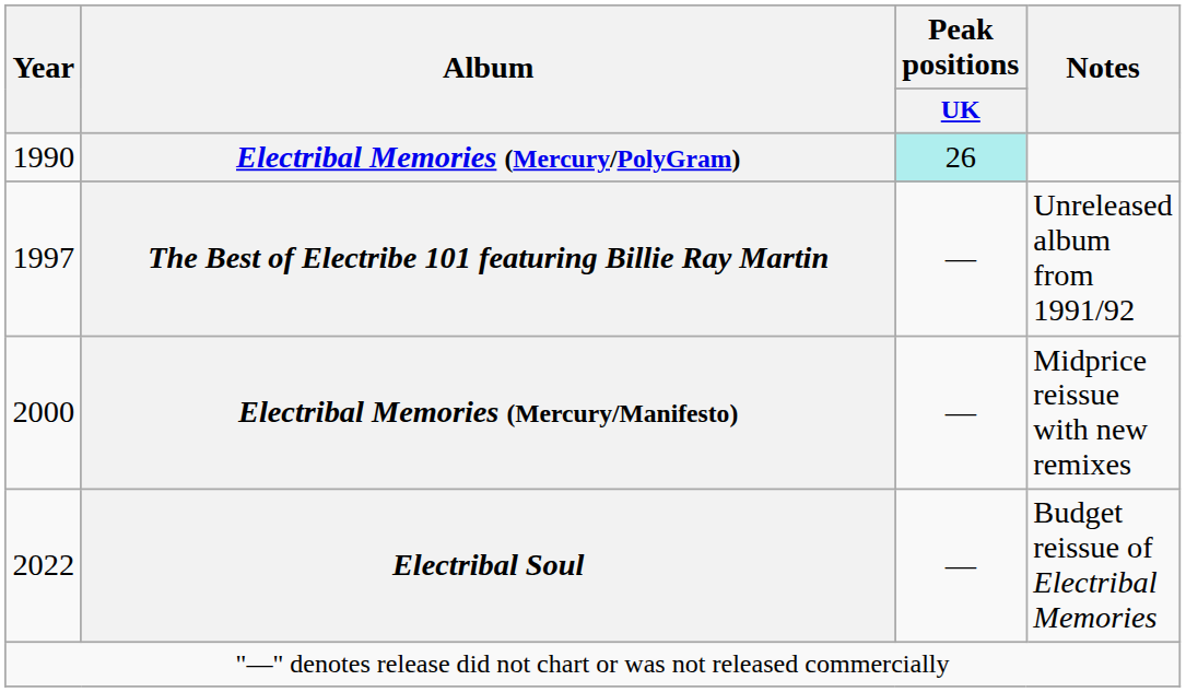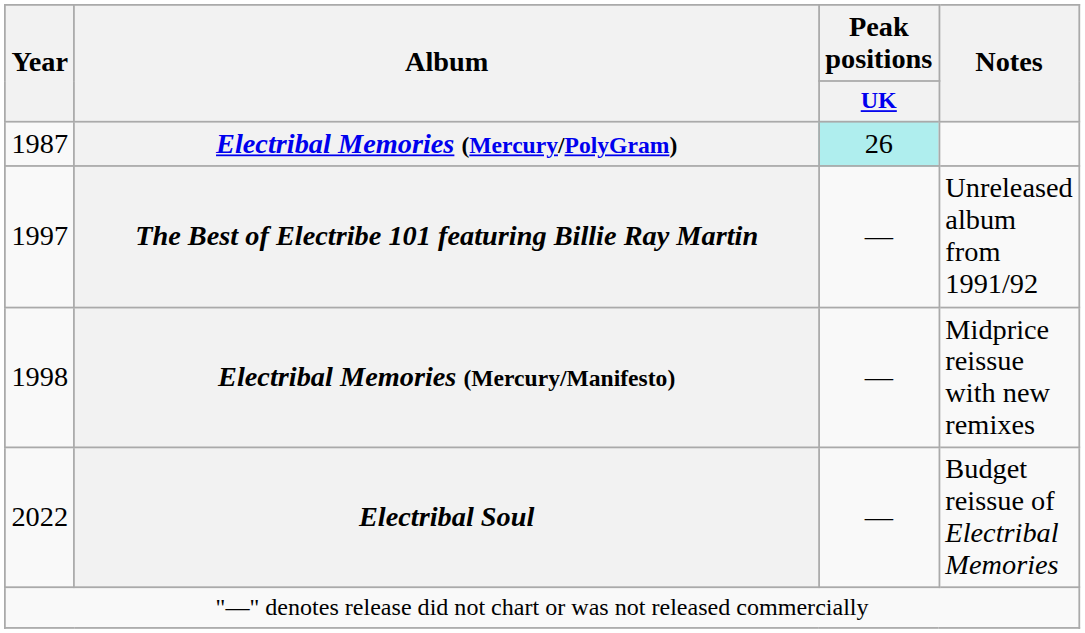Electribal Memories (Mercury/PolyGram) | Year: 1990 -> 1987
Electribal Memories (Mercury/Manifesto) | Year: 2000 -> 1998
